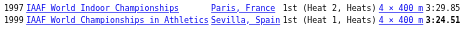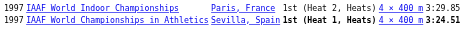IAAF World Championships in Athletics | column 1: 1999 -> 1997
IAAF World Championships in Athletics | column 4: normal -> bold
